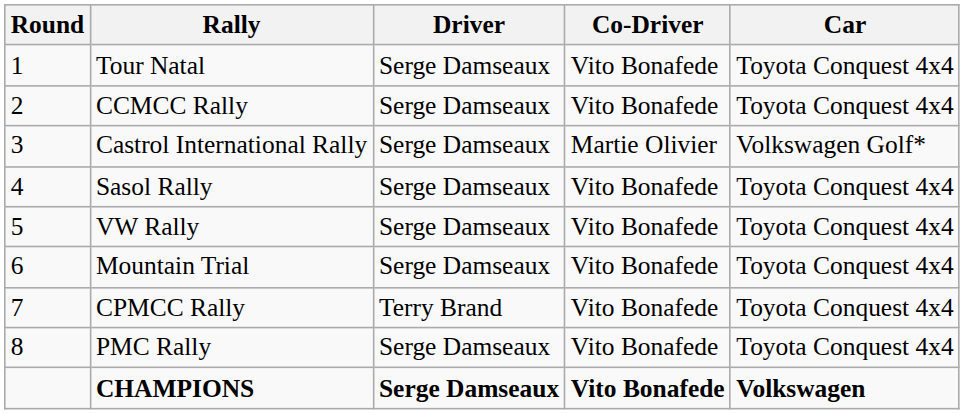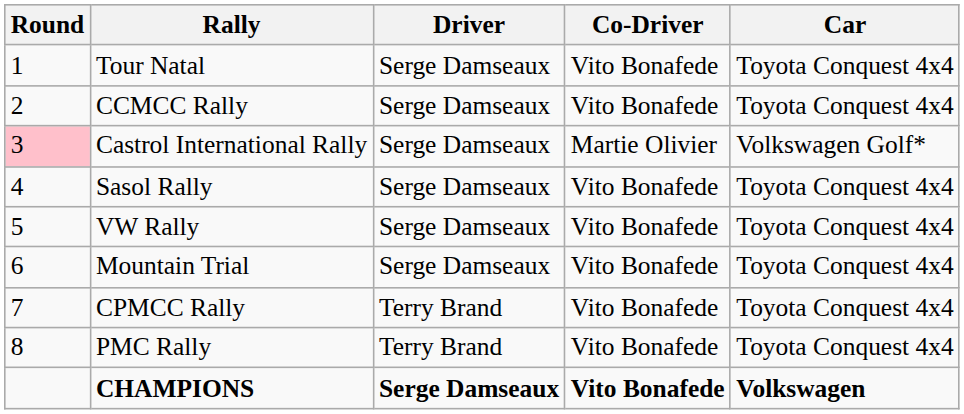Castrol International Rally | Round: no background -> pink background
PMC Rally | Driver: Serge Damseaux -> Terry Brand
